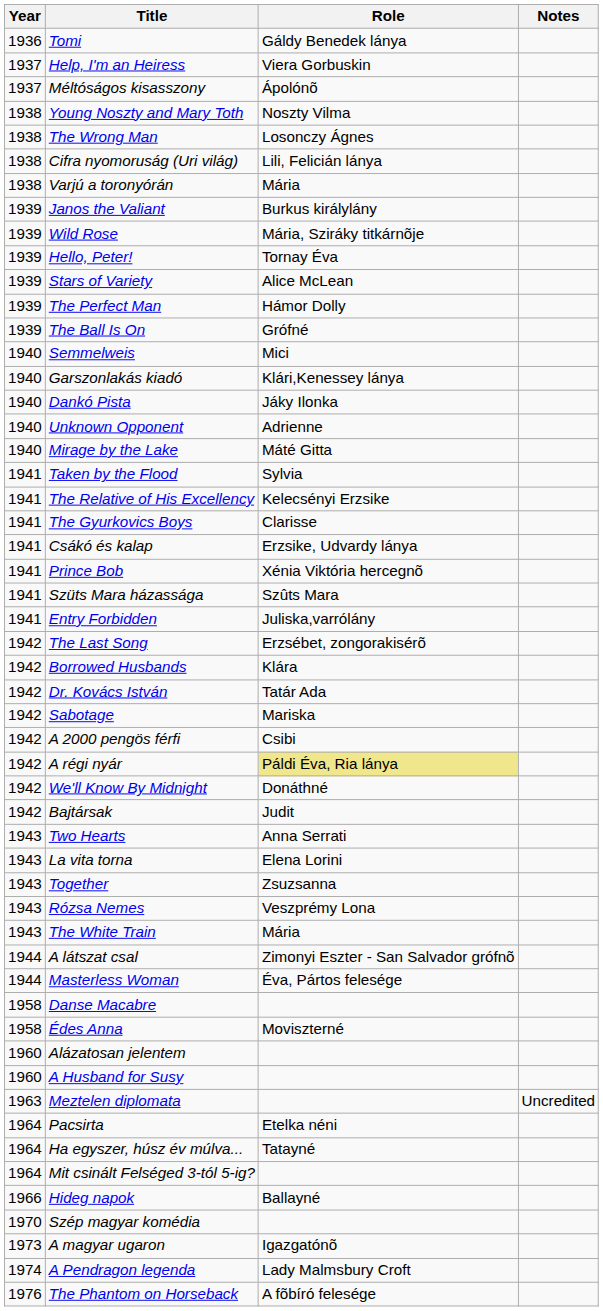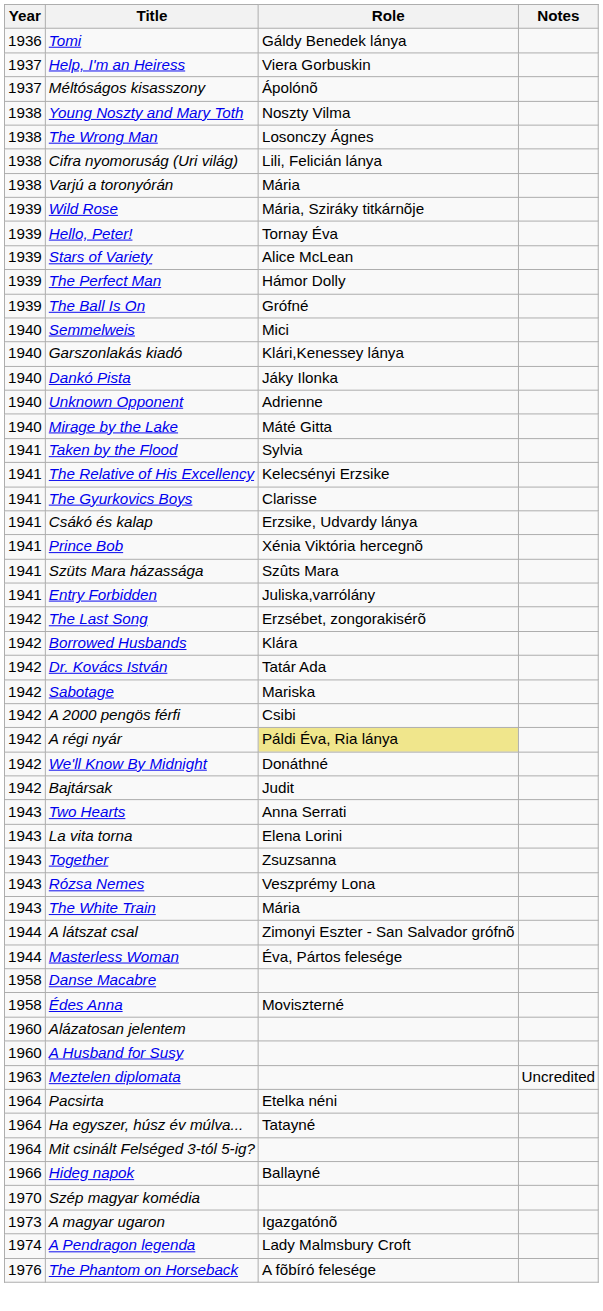- row: 1939 | Janos the Valiant | Burkus királylány
